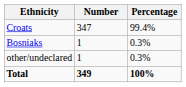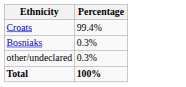- column: Number | 347 | 1 | 1 | 349
